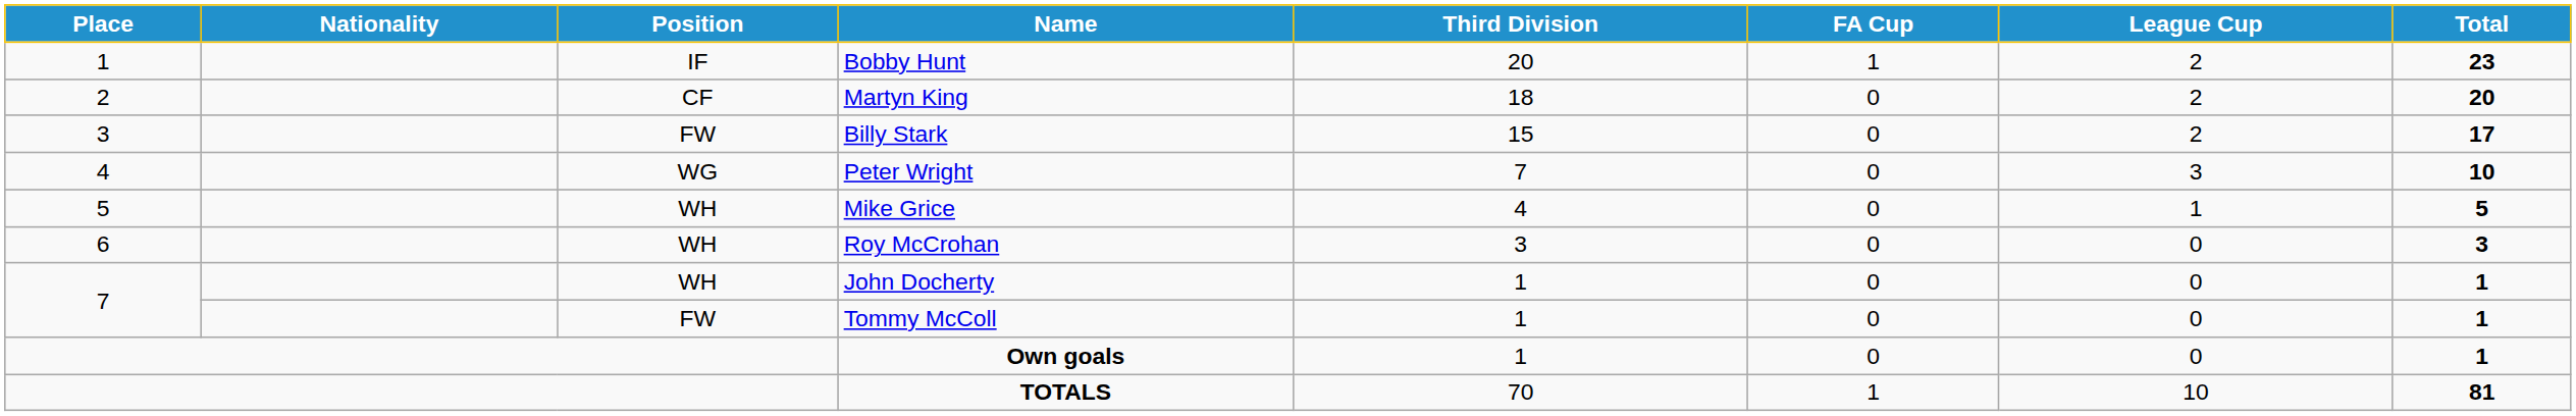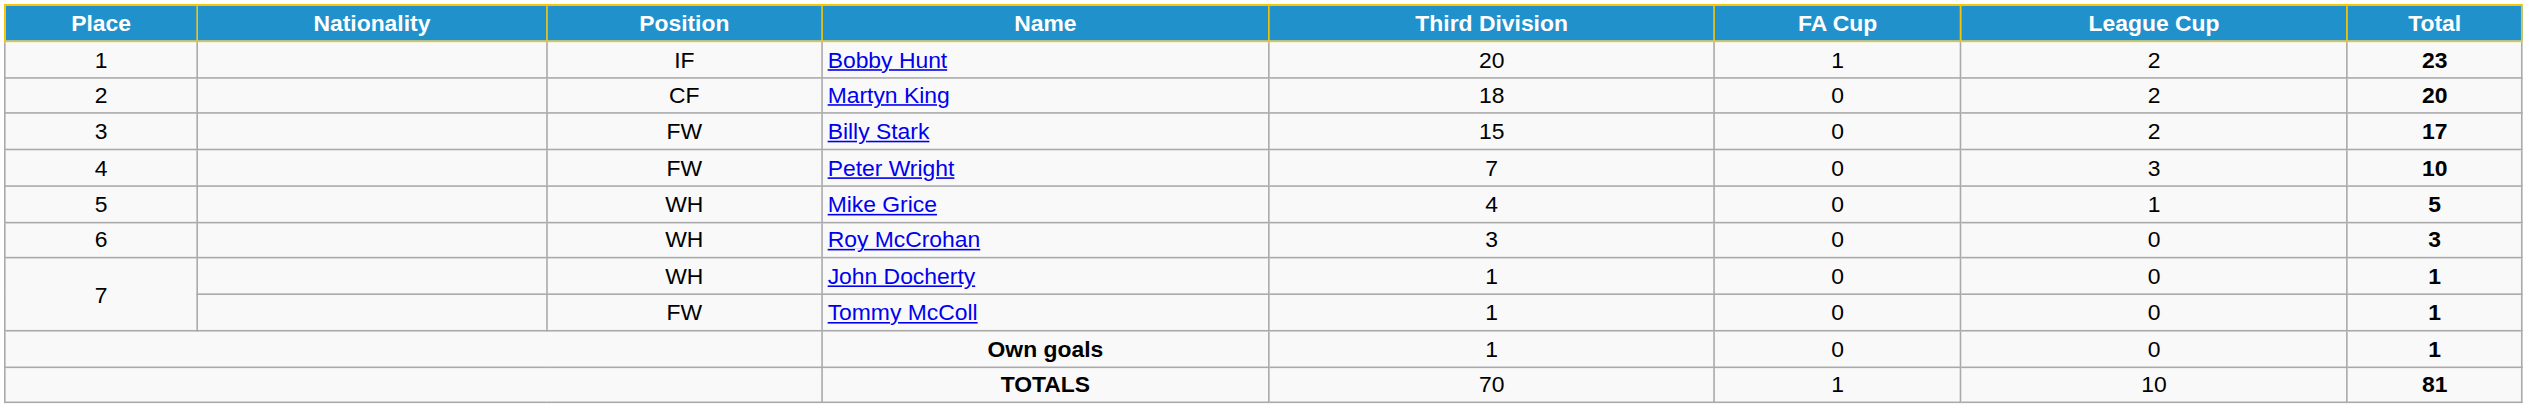Peter Wright | Position: WG -> FW
